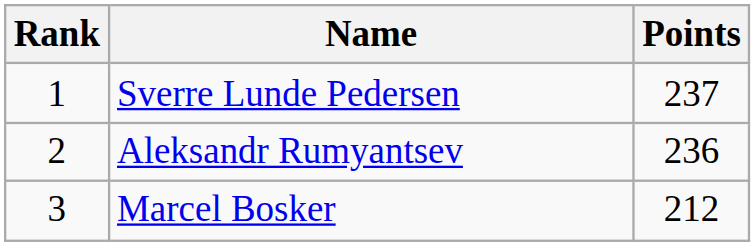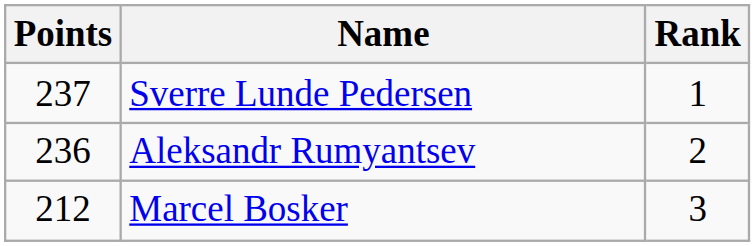columns swapped: Rank <-> Points
